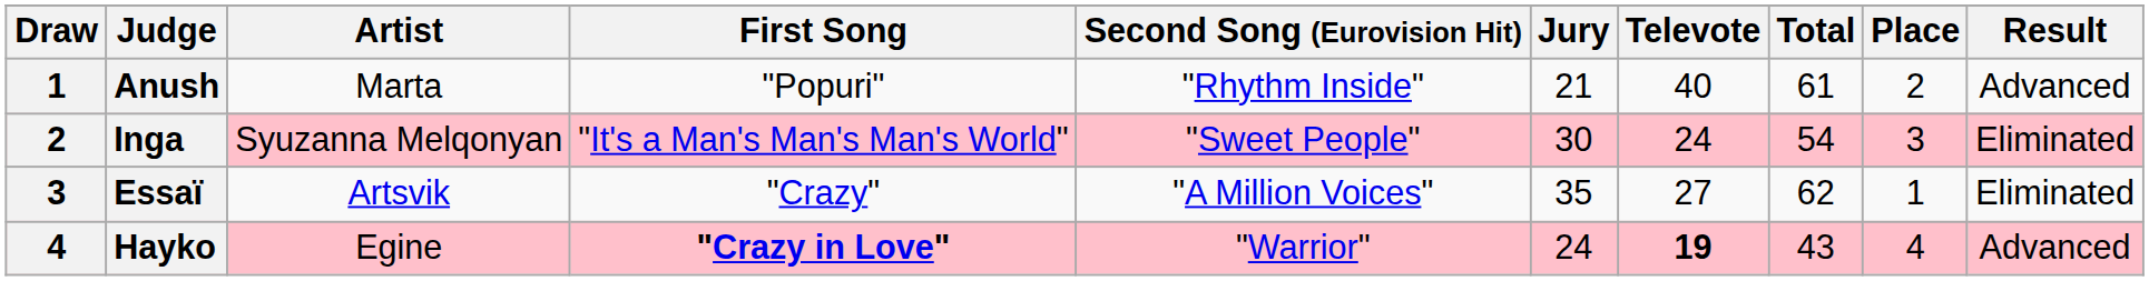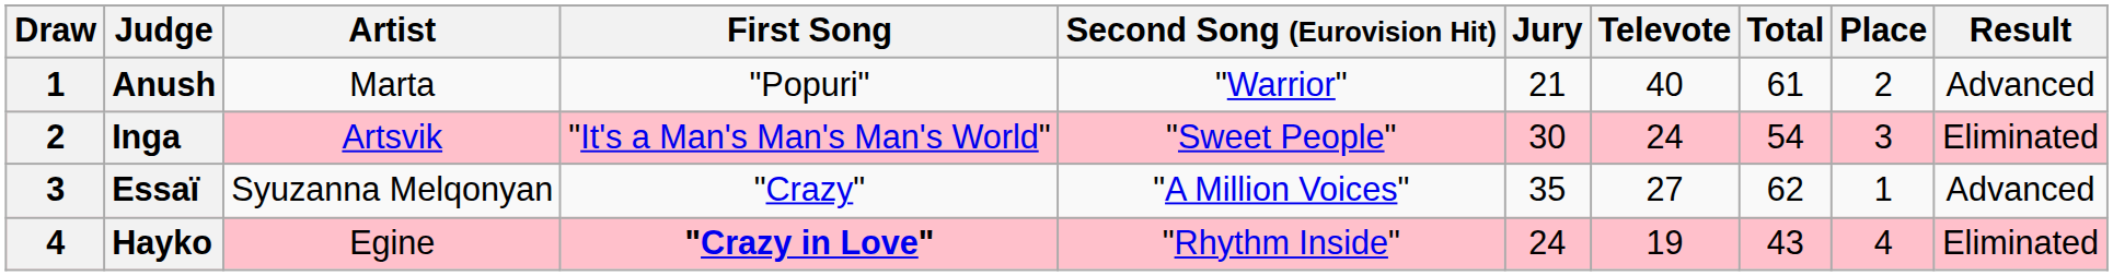Anush | Second Song (Eurovision Hit): "Rhythm Inside" -> "Warrior"
Inga | Artist: Syuzanna Melqonyan -> Artsvik
Essaï | Artist: Artsvik -> Syuzanna Melqonyan
Essaï | Result: Eliminated -> Advanced
Hayko | Second Song (Eurovision Hit): "Warrior" -> "Rhythm Inside"
Hayko | Televote: bold -> normal
Hayko | Result: Advanced -> Eliminated
